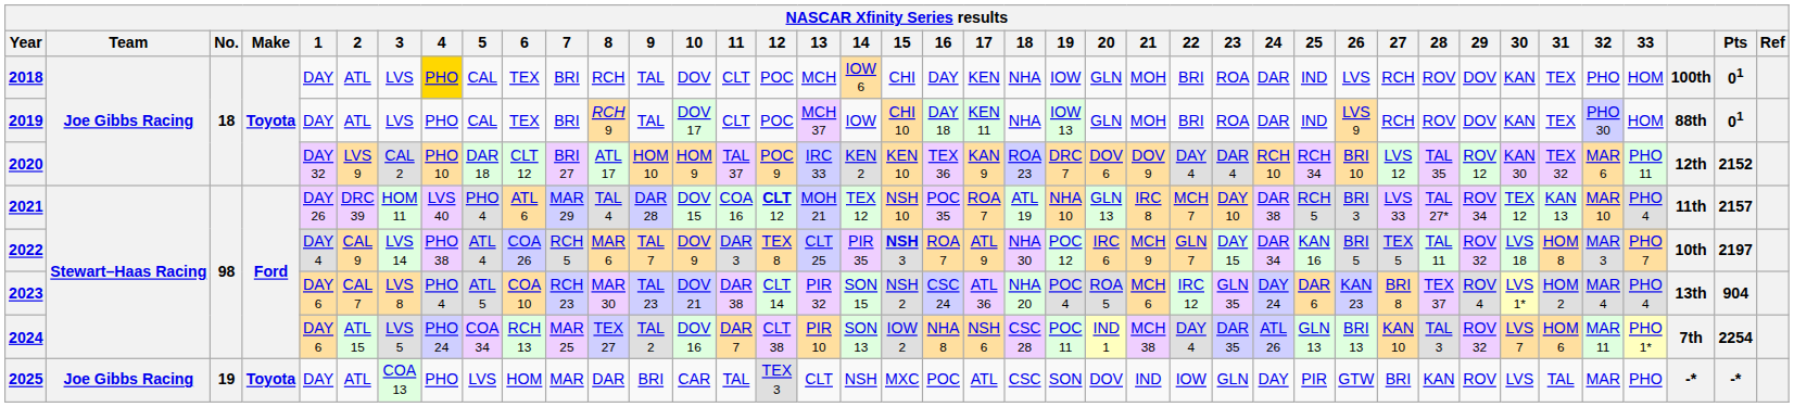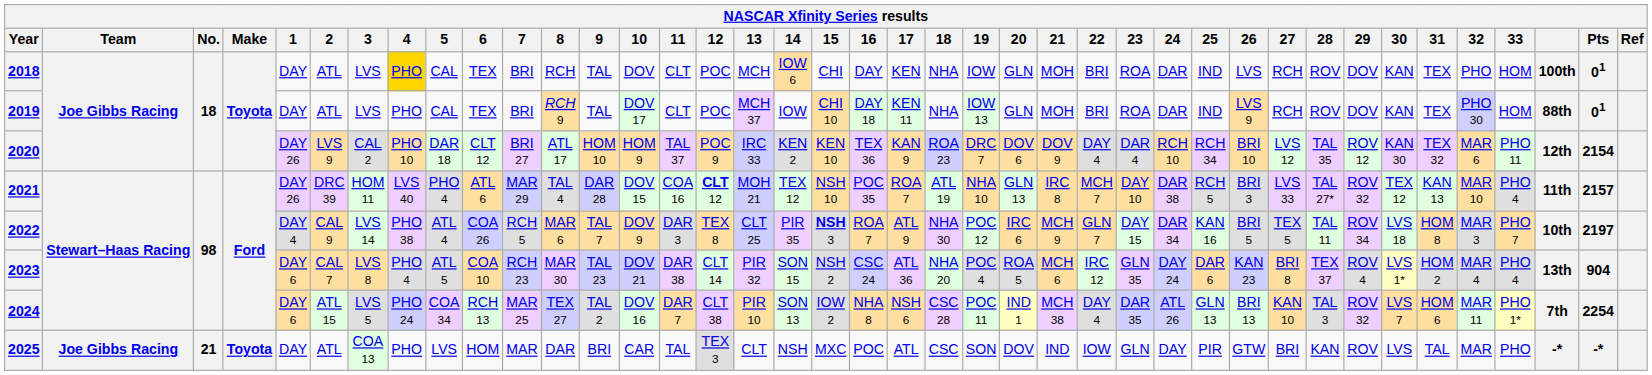2020 | 1: DAY 32 -> DAY 26
2020 | Pts: 2152 -> 2154
2021 | 29: ROV 34 -> ROV 32
2022 | 29: ROV 32 -> ROV 34
2025 | No.: 19 -> 21
